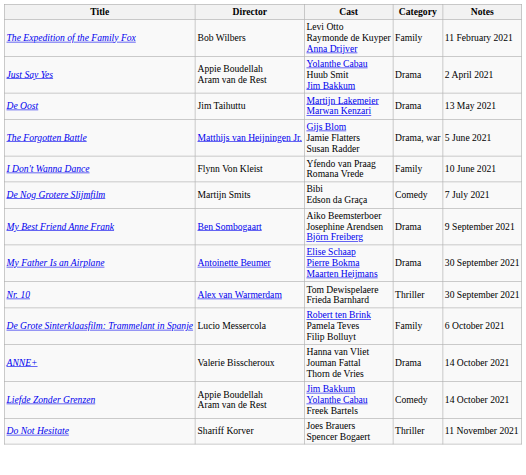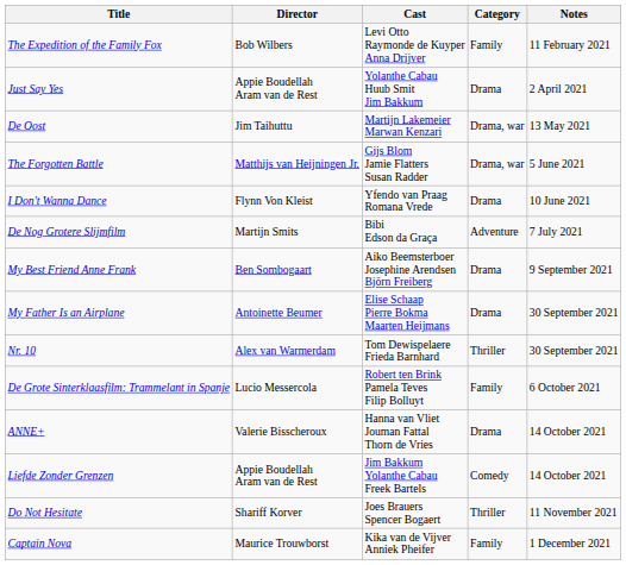De Oost | Category: Drama -> Drama, war
I Don't Wanna Dance | Category: Family -> Drama
De Nog Grotere Slijmfilm | Category: Comedy -> Adventure
+ row: Captain Nova | Maurice Trouwborst | Kika van de Vijver Anniek Pheifer | Family | 1 December 2021
